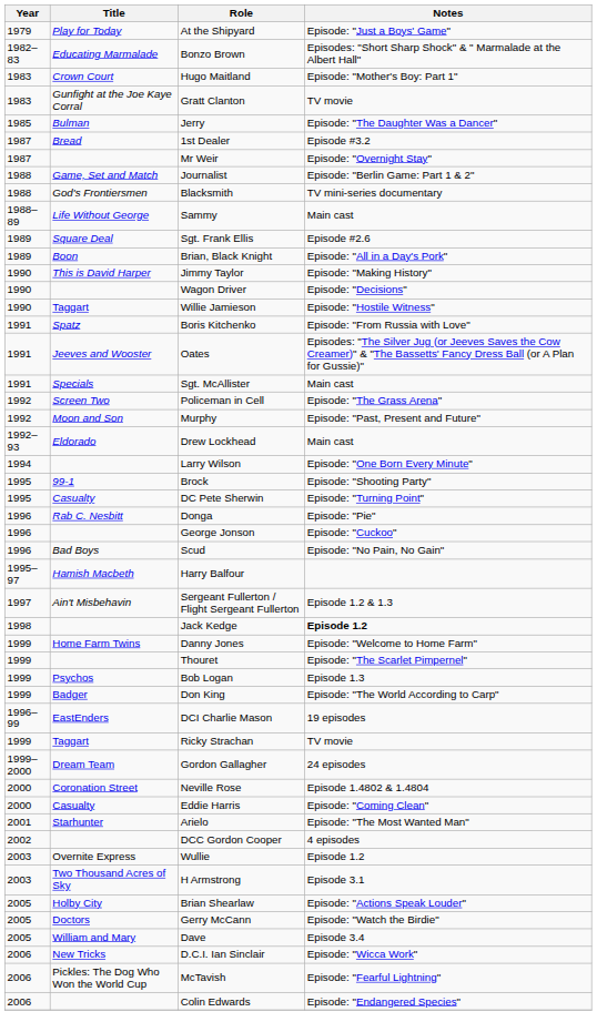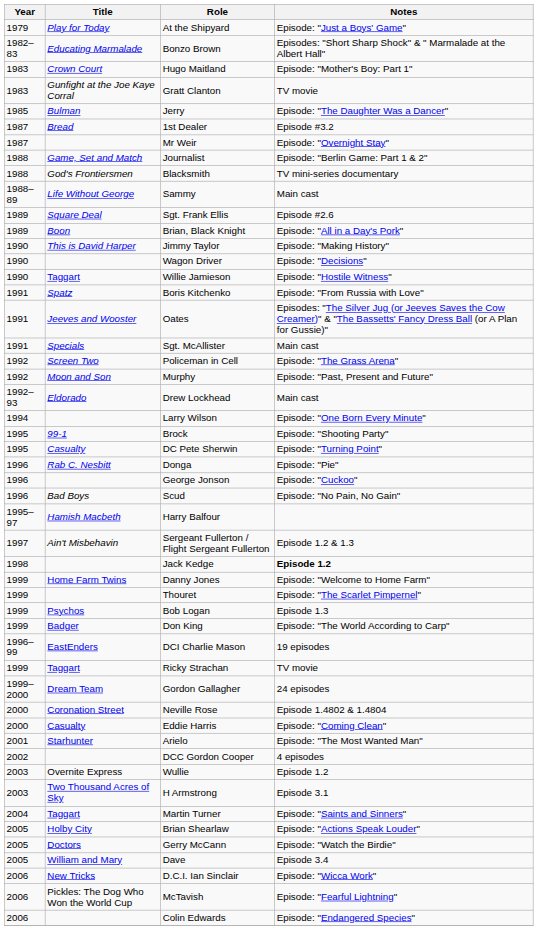+ row: 2004 | Taggart | Martin Turner | Episode: "Saints and Sinners"
